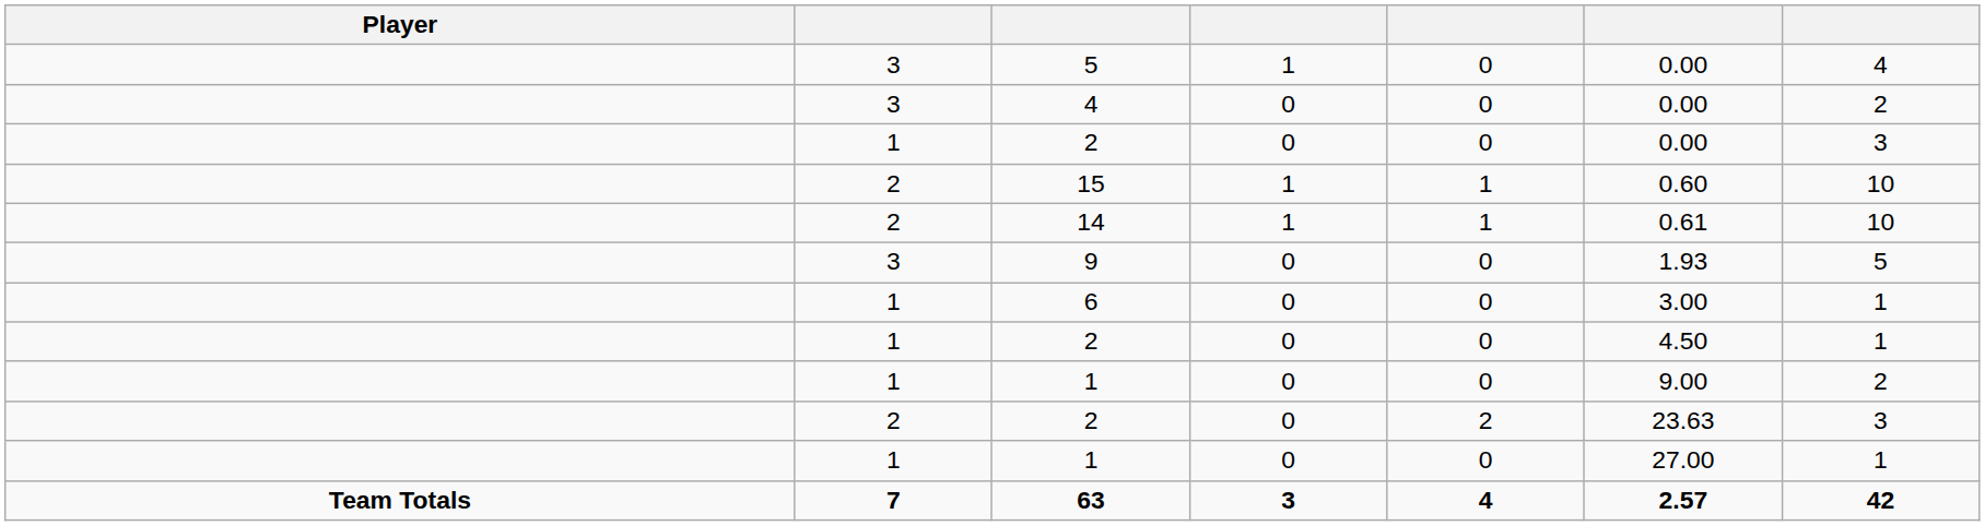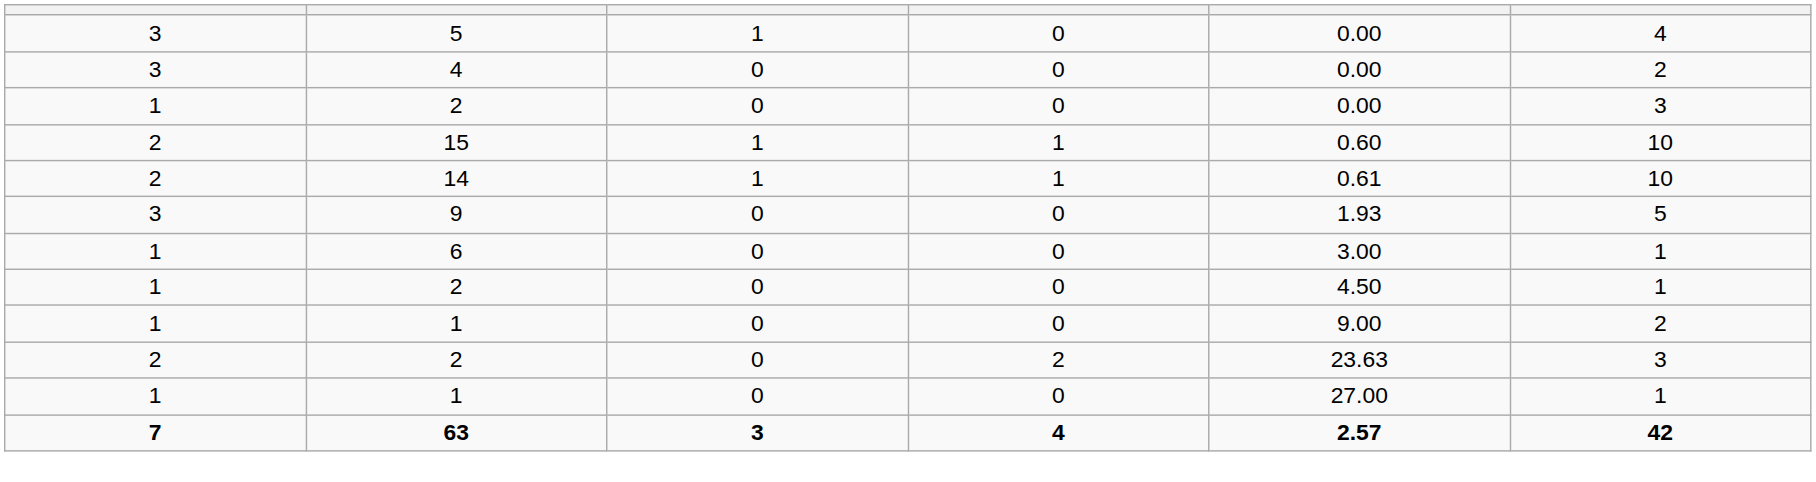- column: Player | Team Totals
